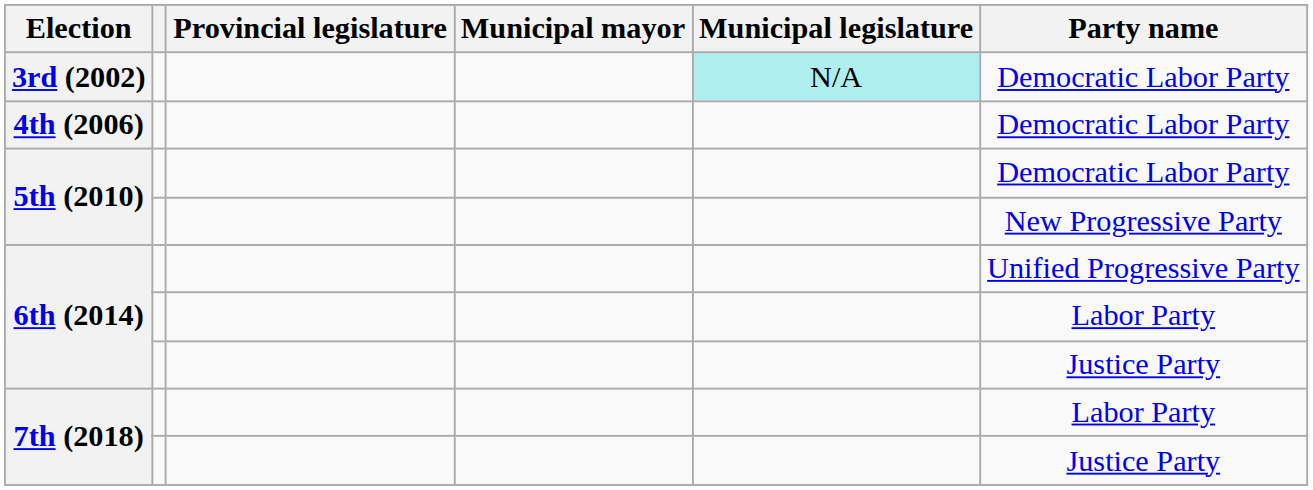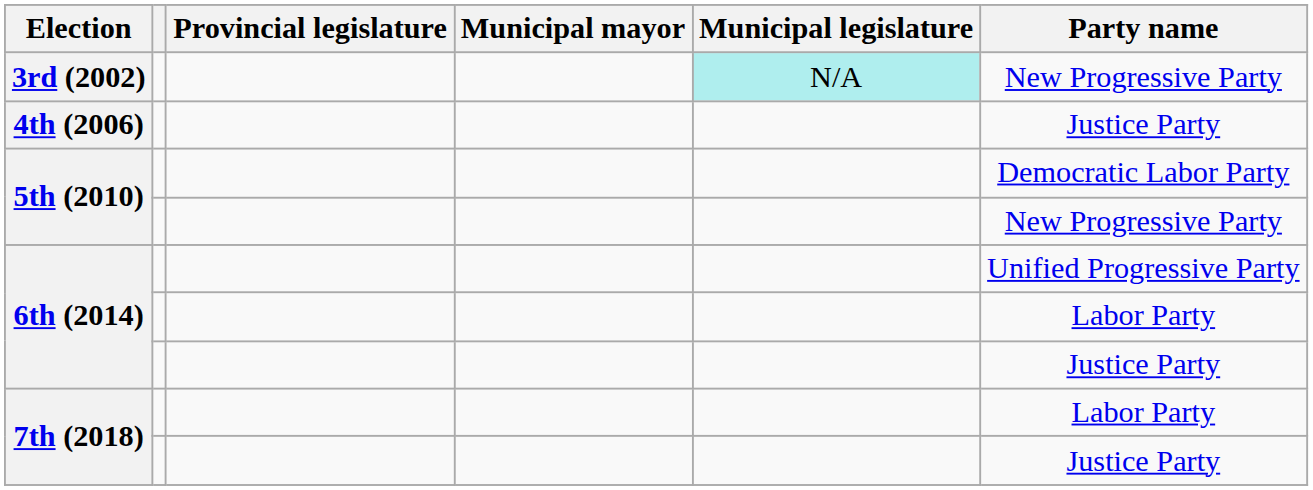3rd (2002) | Party name: Democratic Labor Party -> New Progressive Party
4th (2006) | Party name: Democratic Labor Party -> Justice Party
